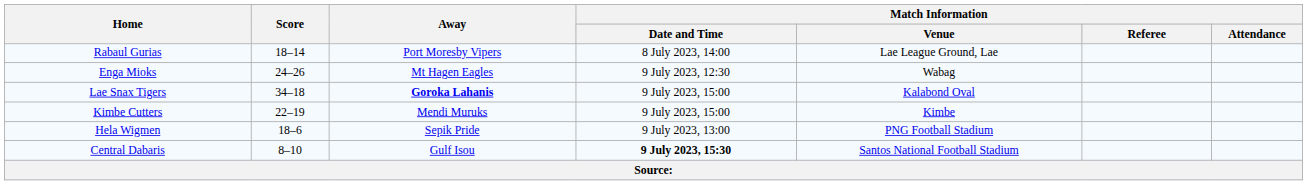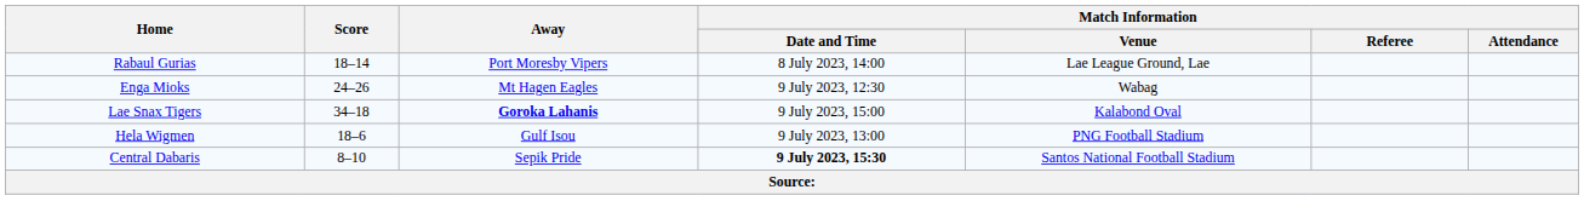- row: Kimbe Cutters | 22–19 | Mendi Muruks | 9 July 2023, 15:00 | Kimbe
Hela Wigmen | Away: Sepik Pride -> Gulf Isou
Central Dabaris | Away: Gulf Isou -> Sepik Pride
